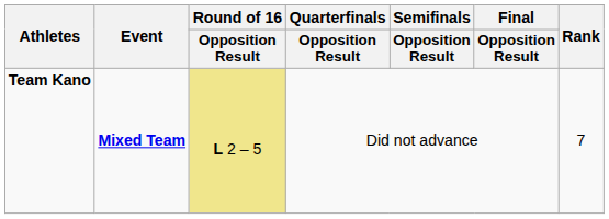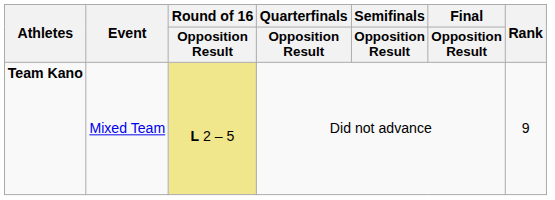Team Kano | Event: bold -> normal
Team Kano | Rank: 7 -> 9
